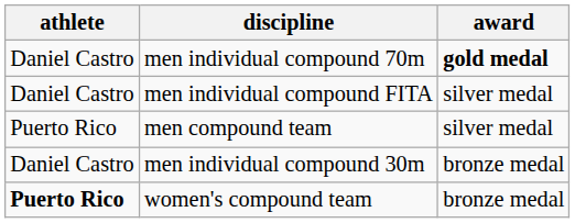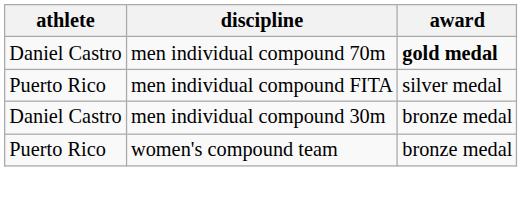men individual compound FITA | athlete: Daniel Castro -> Puerto Rico
- row: Puerto Rico | men compound team | silver medal
women's compound team | athlete: bold -> normal
